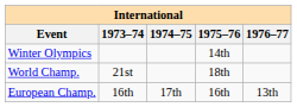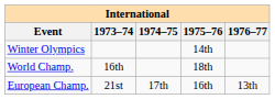World Champ. | 1973–74: 21st -> 16th
European Champ. | 1973–74: 16th -> 21st
